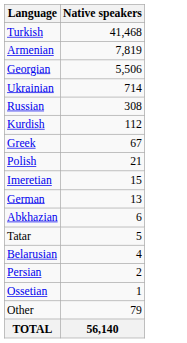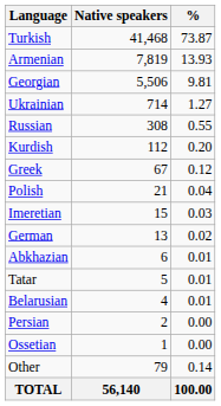+ column: % | 73.87 | 13.93 | 9.81 | 1.27 | 0.55 | 0.20 | 0.12 | 0.04 | 0.03 | 0.02 | 0.01 | 0.01 | 0.01 | 0.00 | 0.00 | 0.14 | 100.00
